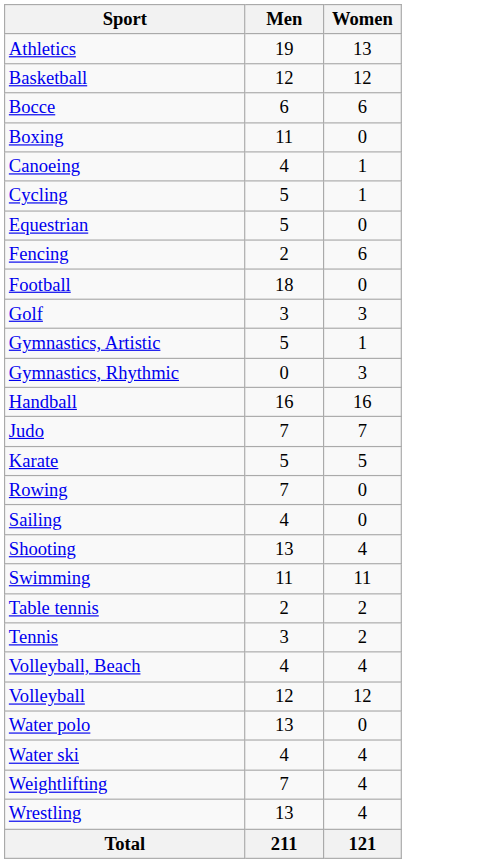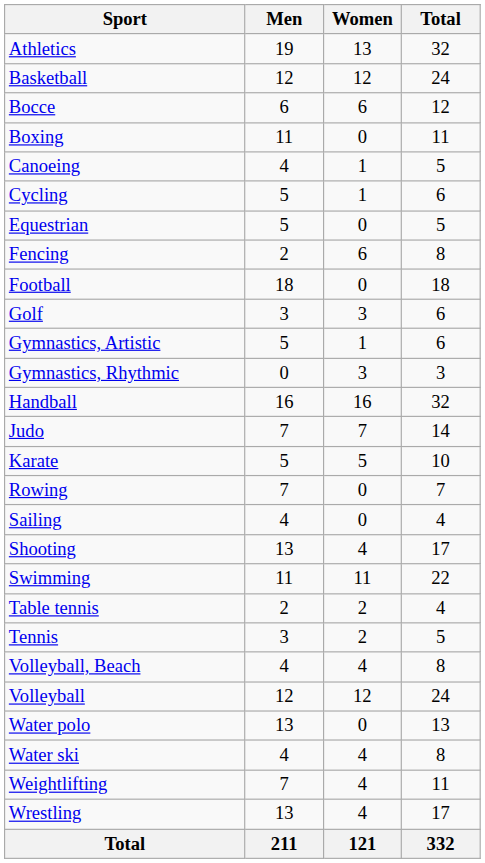+ column: Total | 32 | 24 | 12 | 11 | 5 | 6 | 5 | 8 | 18 | 6 | 6 | 3 | 32 | 14 | 10 | 7 | 4 | 17 | 22 | 4 | 5 | 8 | 24 | 13 | 8 | 11 | 17 | 332
